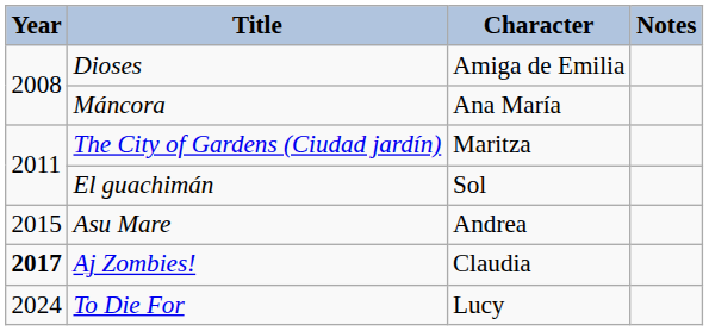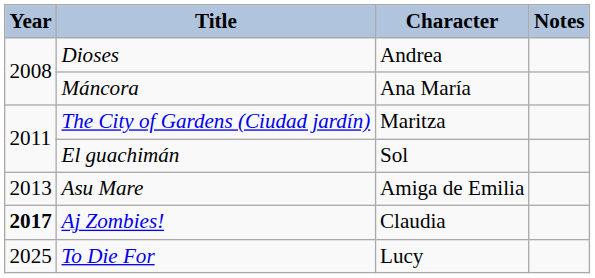Dioses | Character: Amiga de Emilia -> Andrea
Asu Mare | Year: 2015 -> 2013
Asu Mare | Character: Andrea -> Amiga de Emilia
To Die For | Year: 2024 -> 2025
